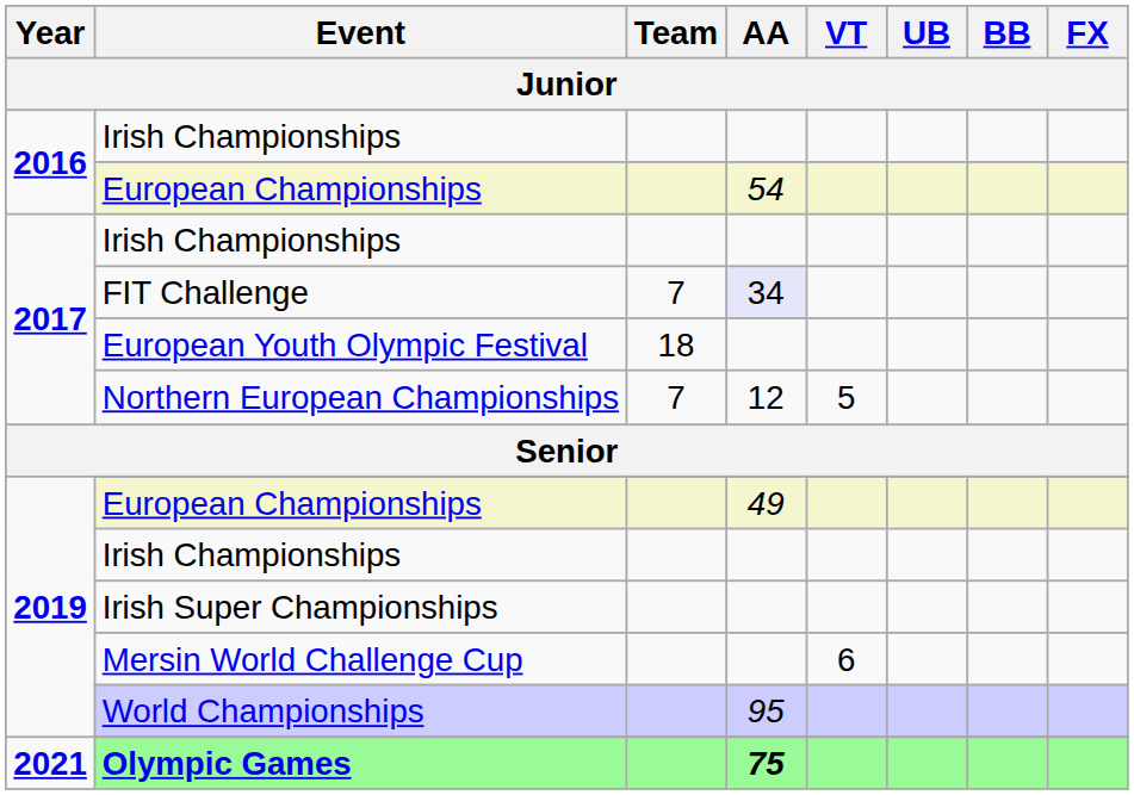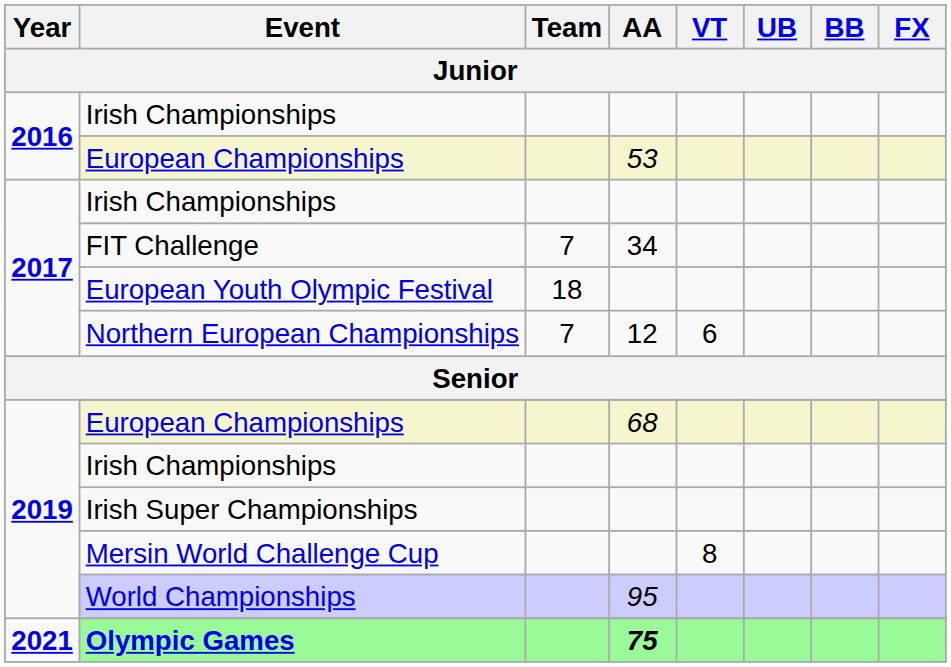2016 / European Championships | AA: 54 -> 53
FIT Challenge | AA: lavender background -> no background
Northern European Championships | VT: 5 -> 6
2019 / European Championships | AA: 49 -> 68
Mersin World Challenge Cup | VT: 6 -> 8
